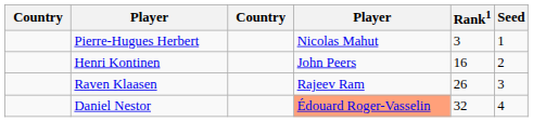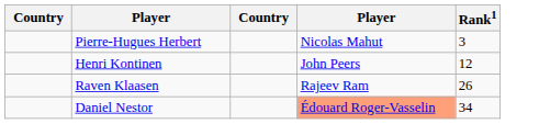- column: Seed | 1 | 2 | 3 | 4
Henri Kontinen | Rank1: 16 -> 12
Daniel Nestor | Rank1: 32 -> 34
